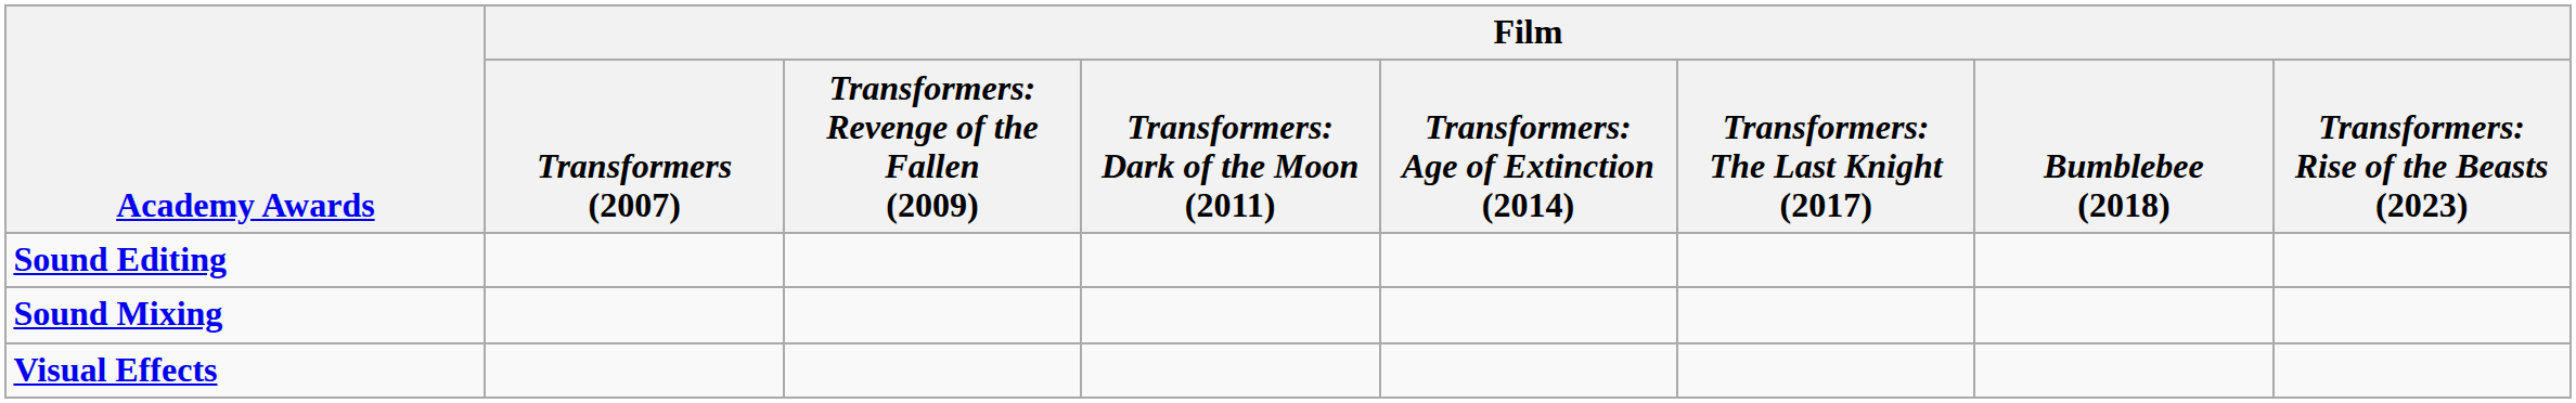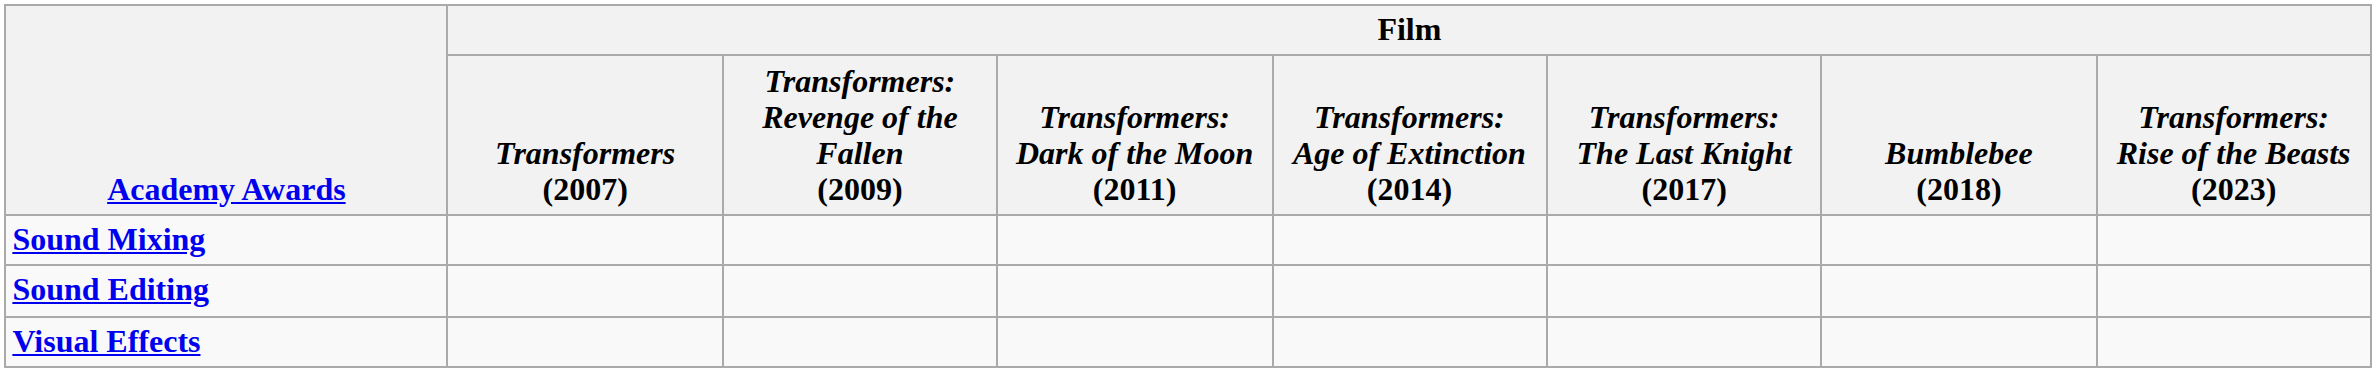rows swapped: Sound Editing <-> Sound Mixing
